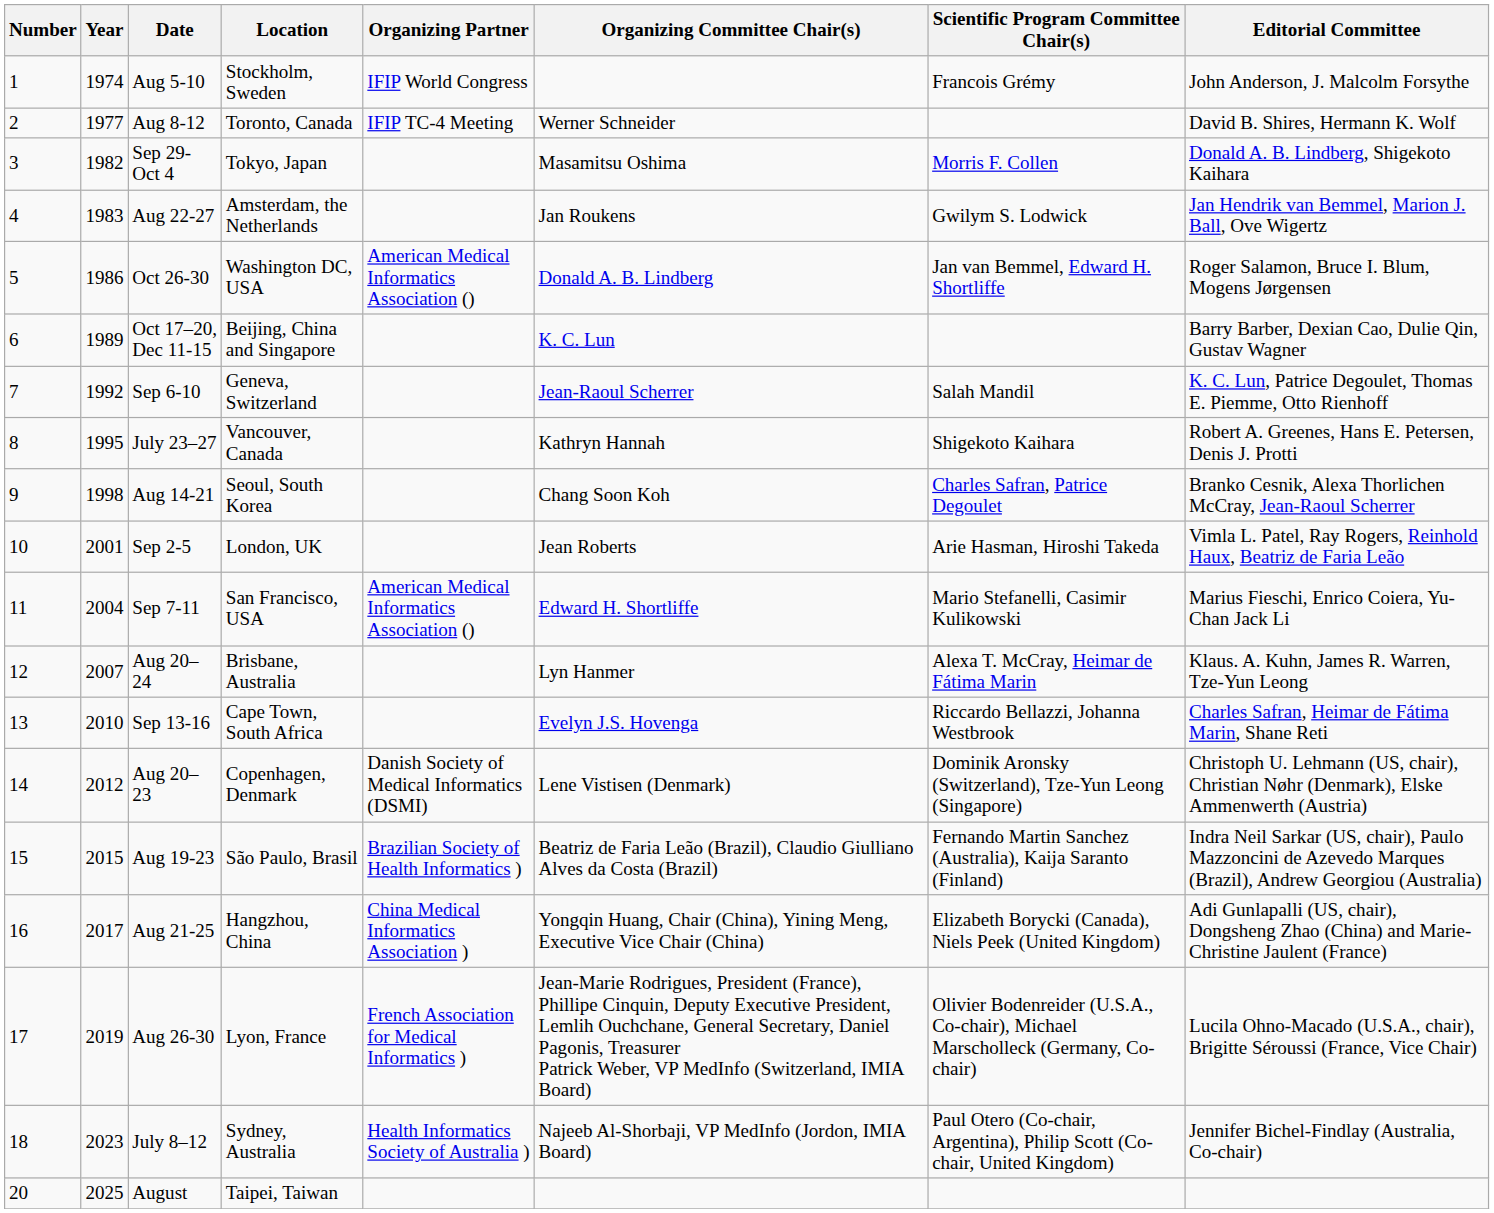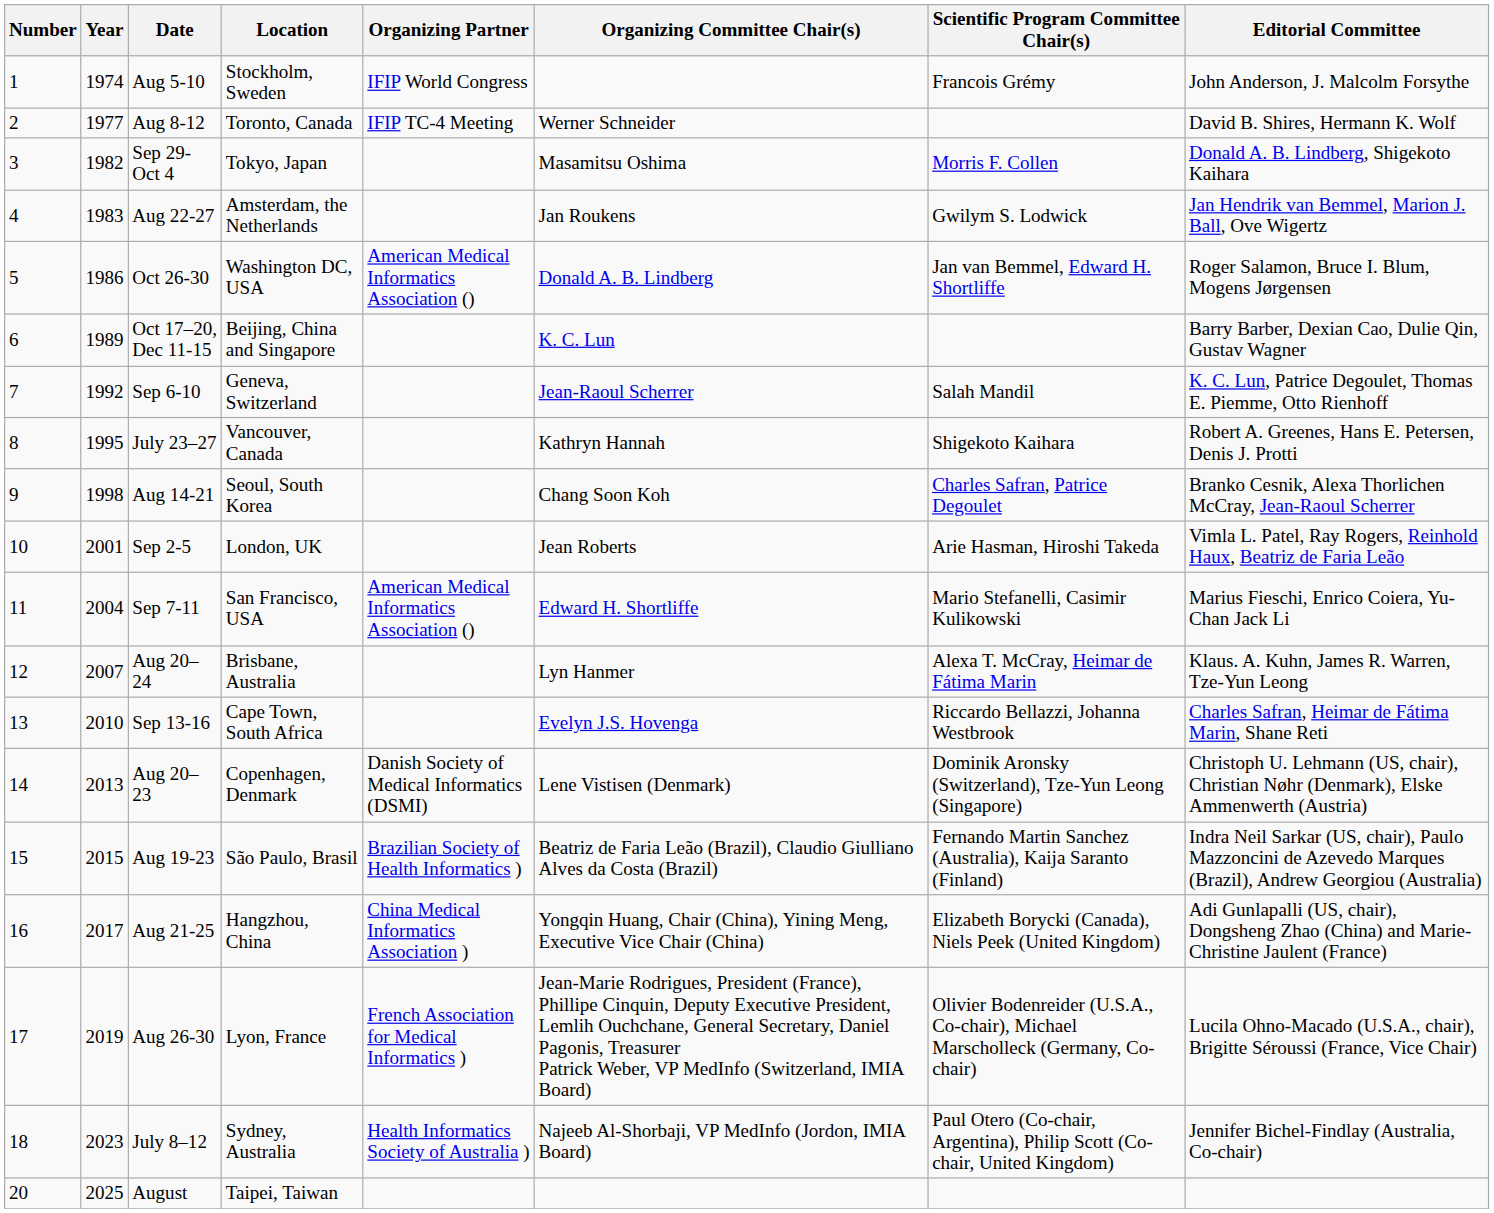Aug 20–23 | Year: 2012 -> 2013
